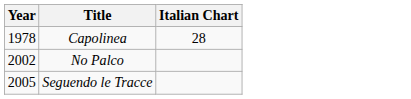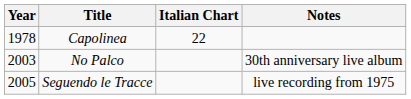+ column: Notes | 30th anniversary live album | live recording from 1975
Capolinea | Italian Chart: 28 -> 22
No Palco | Year: 2002 -> 2003
